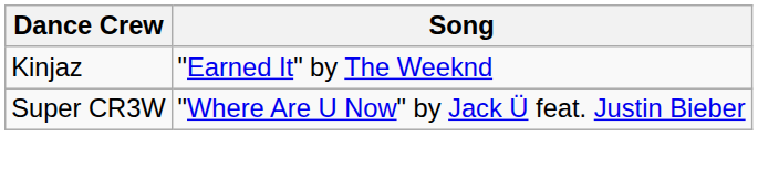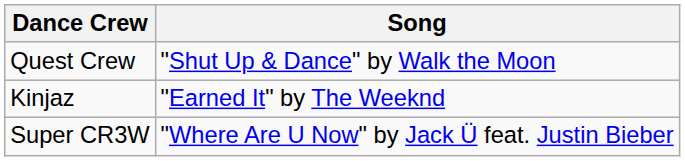+ row: Quest Crew | "Shut Up & Dance" by Walk the Moon
